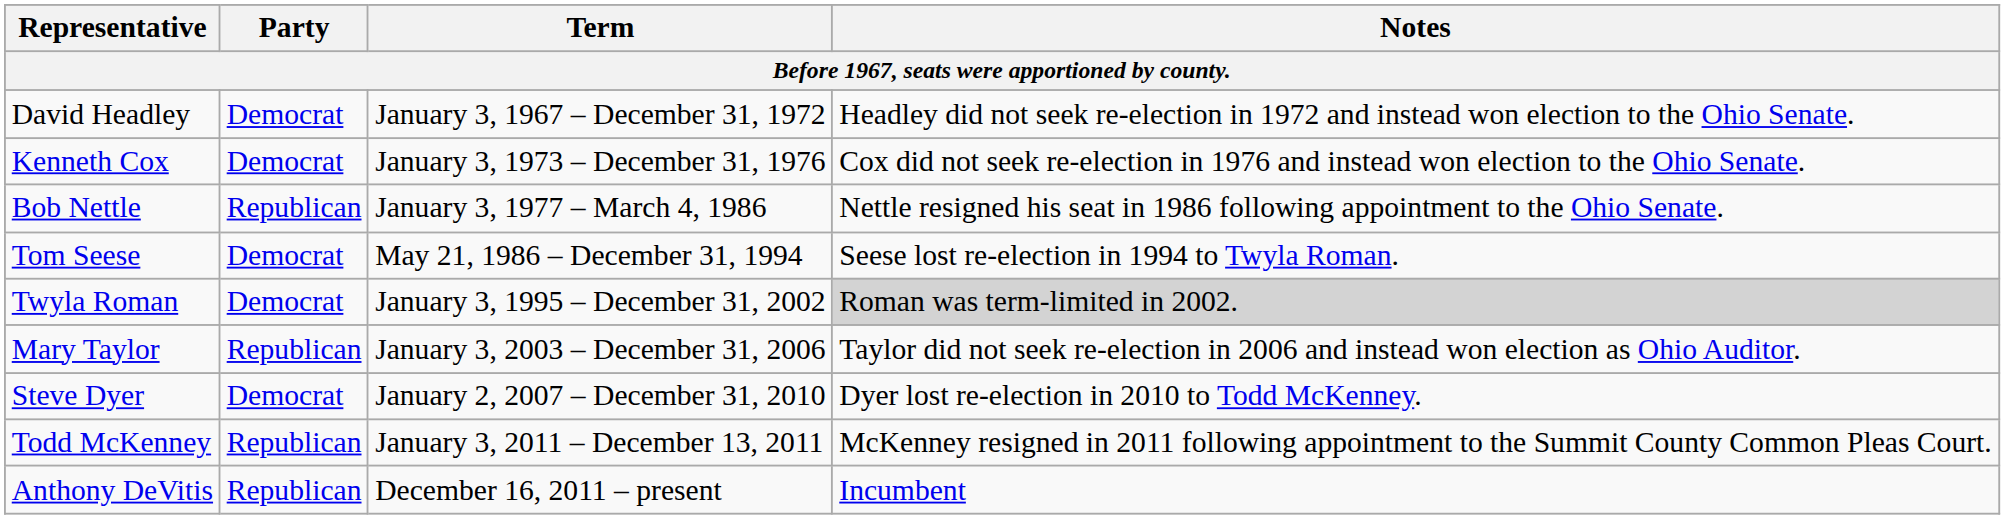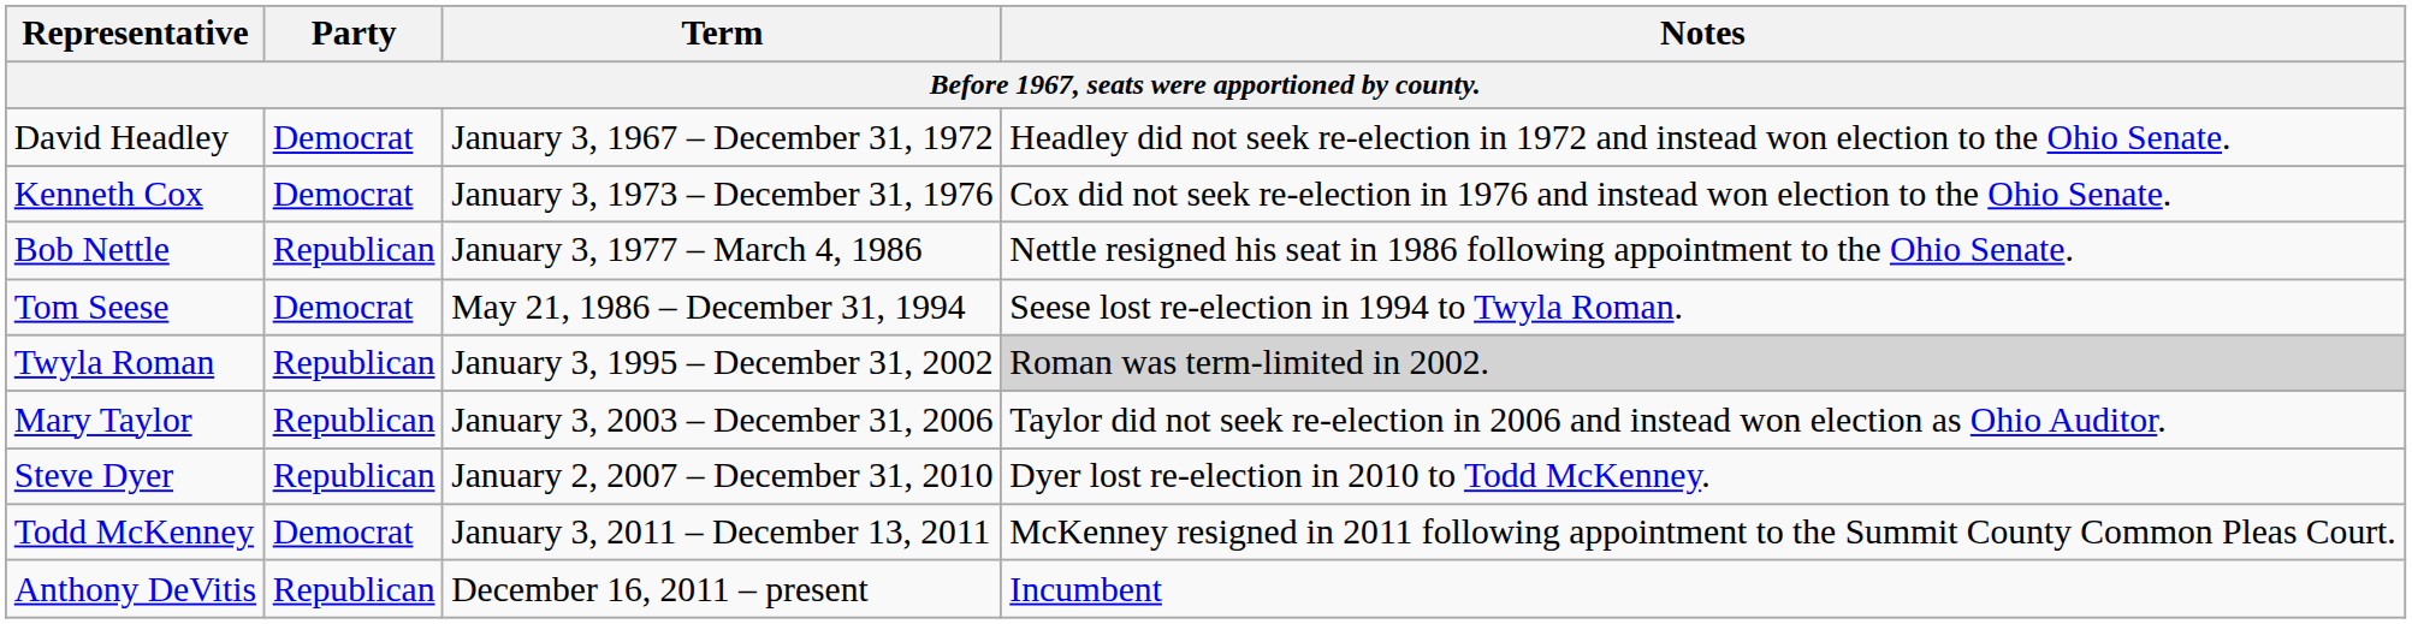Twyla Roman | Party: Democrat -> Republican
Steve Dyer | Party: Democrat -> Republican
Todd McKenney | Party: Republican -> Democrat
